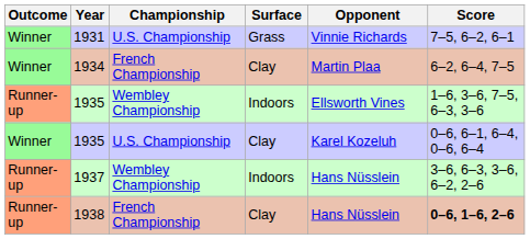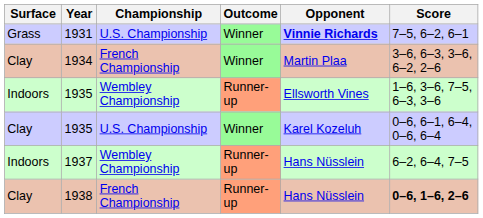columns swapped: Outcome <-> Surface
1931 | Opponent: normal -> bold
1934 | Score: 6–2, 6–4, 7–5 -> 3–6, 6–3, 3–6, 6–2, 2–6
1937 | Score: 3–6, 6–3, 3–6, 6–2, 2–6 -> 6–2, 6–4, 7–5
